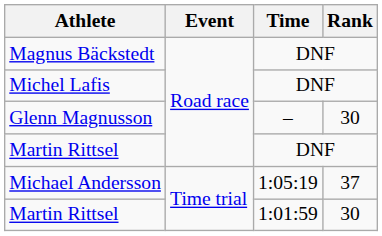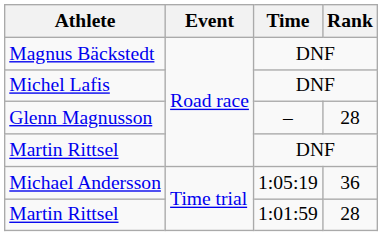Glenn Magnusson | Rank: 30 -> 28
Michael Andersson | Rank: 37 -> 36
Martin Rittsel / 1:01:59 | Rank: 30 -> 28
